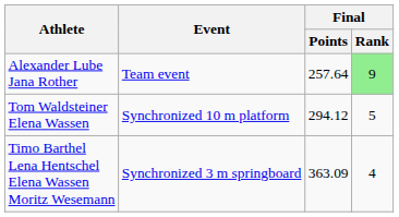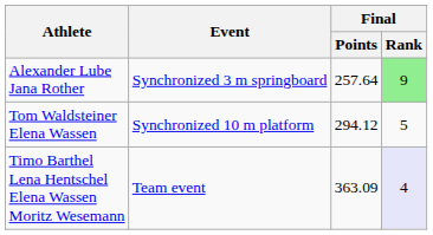Alexander Lube Jana Rother | Event: Team event -> Synchronized 3 m springboard
Timo Barthel Lena Hentschel Elena Wassen Moritz Wesemann | Event: Synchronized 3 m springboard -> Team event
Timo Barthel Lena Hentschel Elena Wassen Moritz Wesemann | Final / Rank: no background -> lavender background
